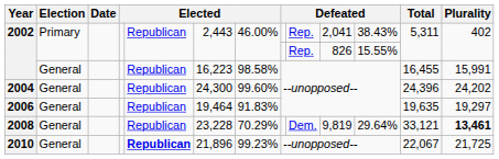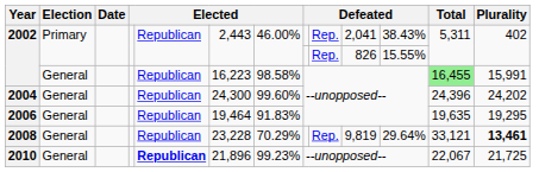2002 / General | Total: no background -> lightgreen background
2006 | Plurality: 19,297 -> 19,295
2008 | column 9: Dem. -> Rep.
